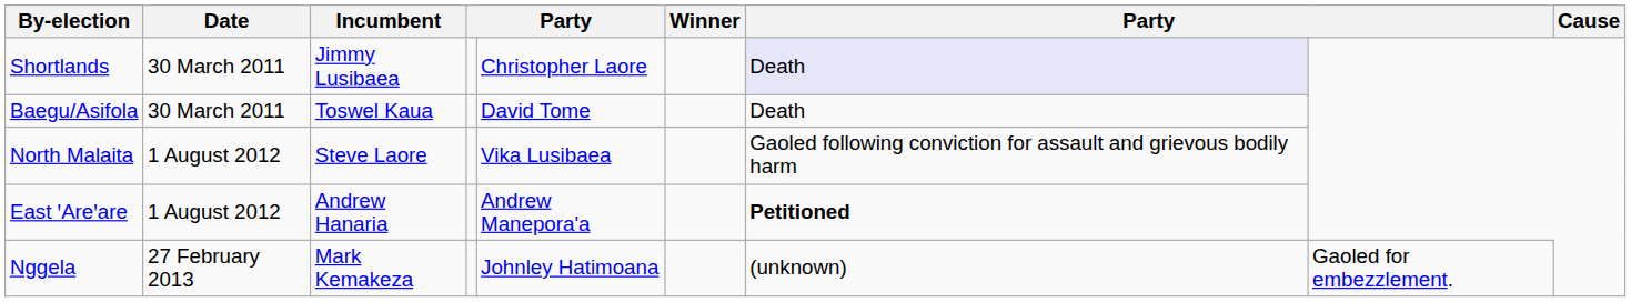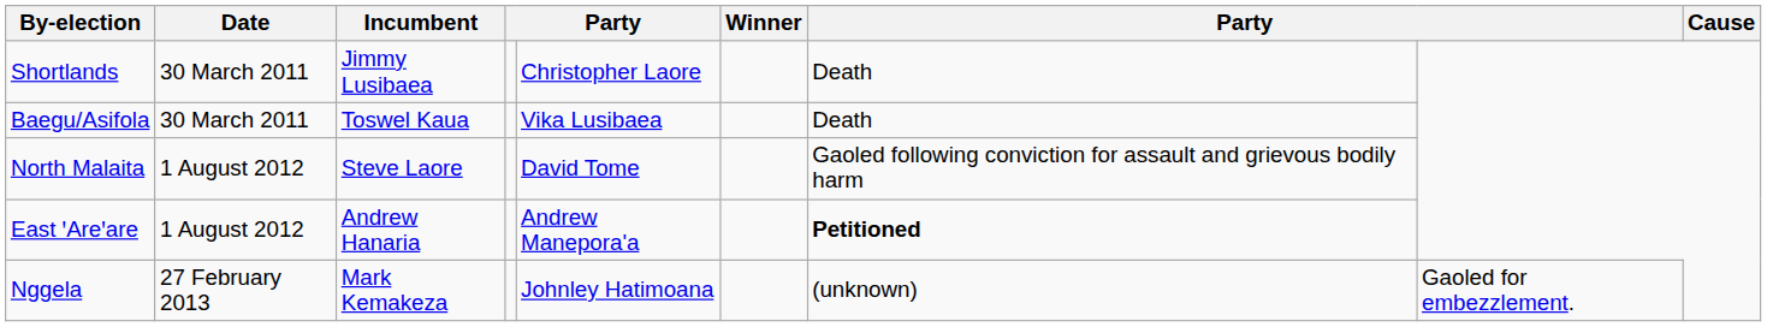Shortlands | column 7: lavender background -> no background
Baegu/Asifola | column 5: David Tome -> Vika Lusibaea
North Malaita | column 5: Vika Lusibaea -> David Tome
